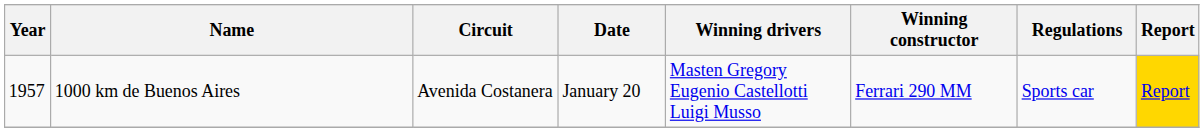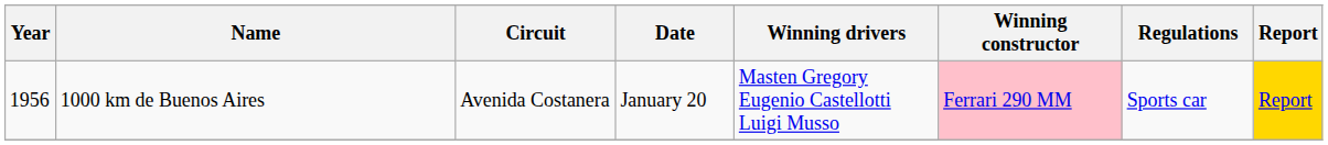1000 km de Buenos Aires | Year: 1957 -> 1956
1000 km de Buenos Aires | Winning constructor: no background -> pink background
